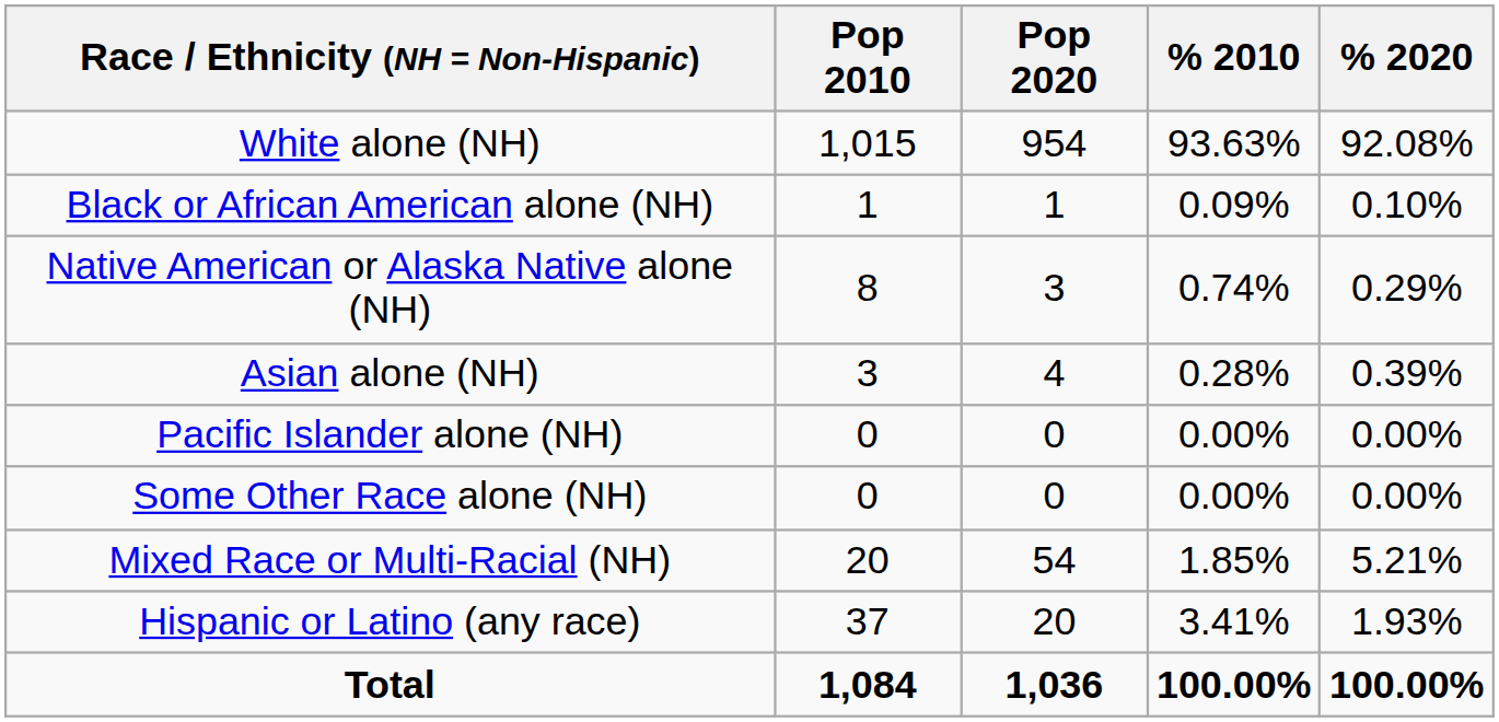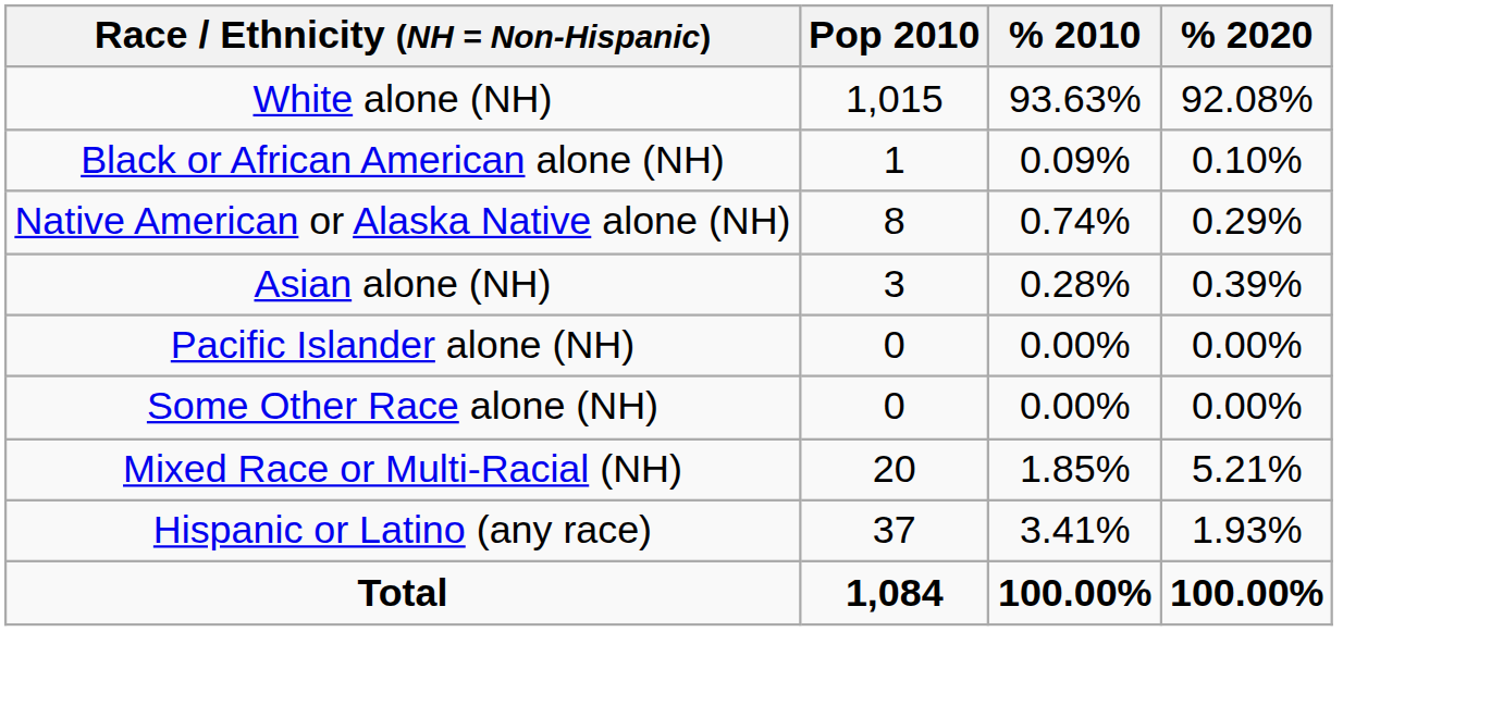- column: Pop 2020 | 954 | 1 | 3 | 4 | 0 | 0 | 54 | 20 | 1,036
